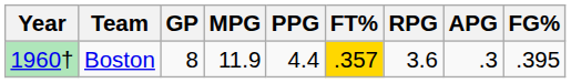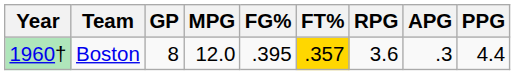columns swapped: FG% <-> PPG
Boston | MPG: 11.9 -> 12.0
